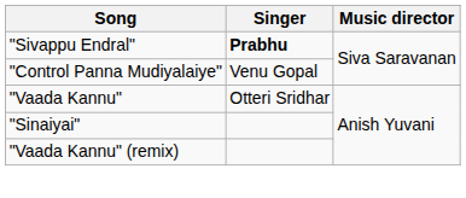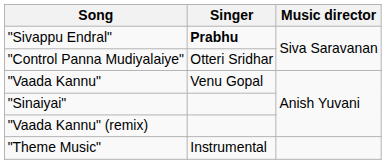"Control Panna Mudiyalaiye" | Singer: Venu Gopal -> Otteri Sridhar
"Vaada Kannu" | Singer: Otteri Sridhar -> Venu Gopal
+ row: "Theme Music" | Instrumental
